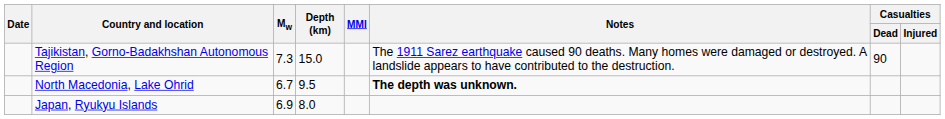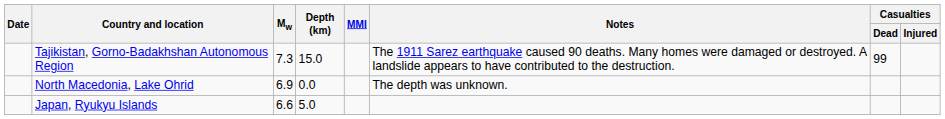Tajikistan, Gorno-Badakhshan Autonomous Region | Casualties / Dead: 90 -> 99
North Macedonia, Lake Ohrid | Mw: 6.7 -> 6.9
North Macedonia, Lake Ohrid | Depth (km): 9.5 -> 0.0
North Macedonia, Lake Ohrid | Notes: bold -> normal
Japan, Ryukyu Islands | Mw: 6.9 -> 6.6
Japan, Ryukyu Islands | Depth (km): 8.0 -> 5.0
